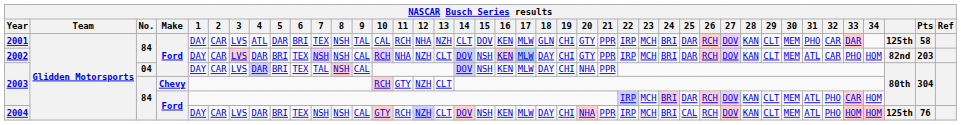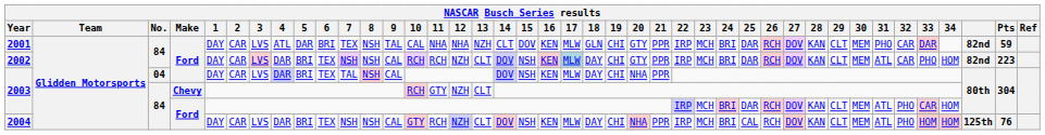2001 | 11: RCH -> NHA
2001 | column 39: 125th -> 82nd
2001 | Pts: 58 -> 59
2002 | 11: NHA -> RCH
2002 | Pts: 203 -> 223
